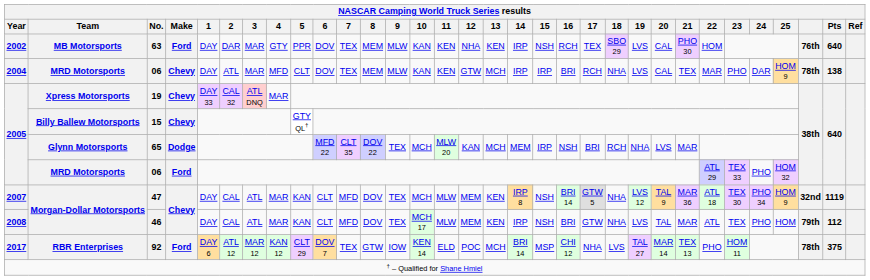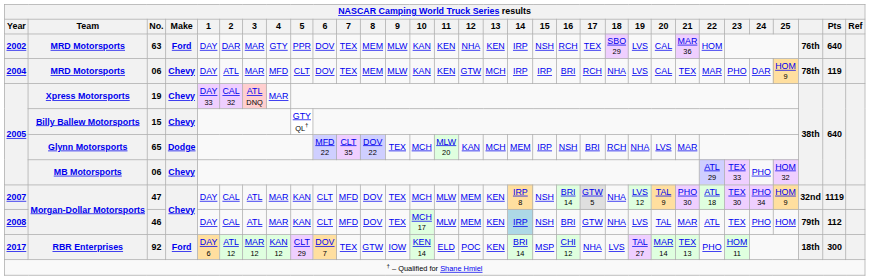63 | Team: MB Motorsports -> MRD Motorsports
63 | 21: PHO 30 -> MAR 36
2004 / 06 | Pts: 138 -> 119
2005 / 06 | Team: MRD Motorsports -> MB Motorsports
2005 / 06 | Make: Ford -> Chevy
47 | 21: MAR 36 -> PHO 30
46 | 14: no background -> lightblue background
92 | 13: MCH -> KEN
92 | column 30: 78th -> 18th
92 | Pts: 375 -> 300
